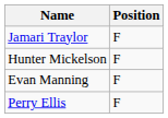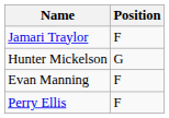Hunter Mickelson | Position: F -> G
